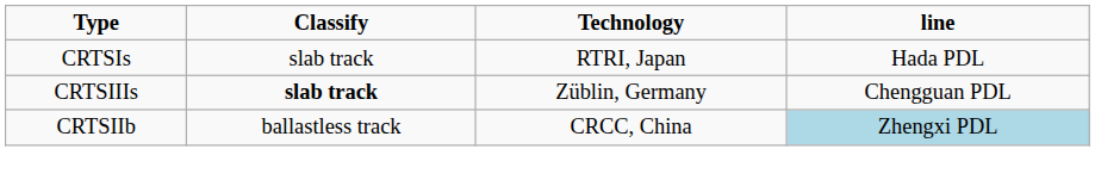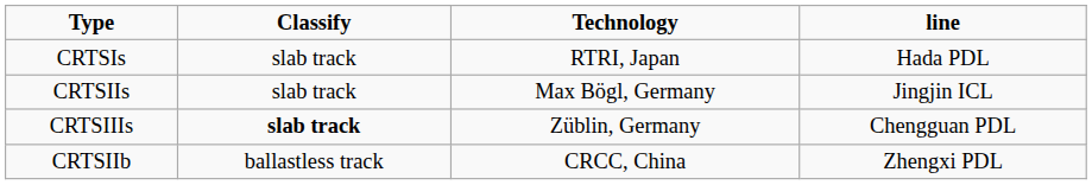+ row: CRTSIIs | slab track | Max Bögl, Germany | Jingjin ICL
CRTSIIb | line: lightblue background -> no background
